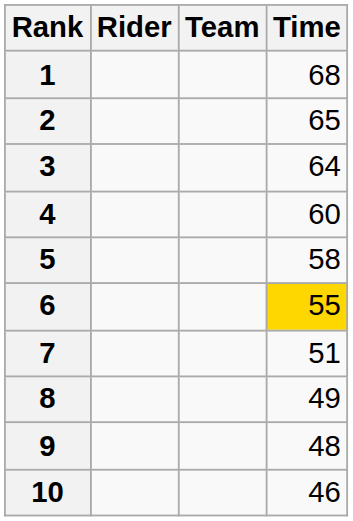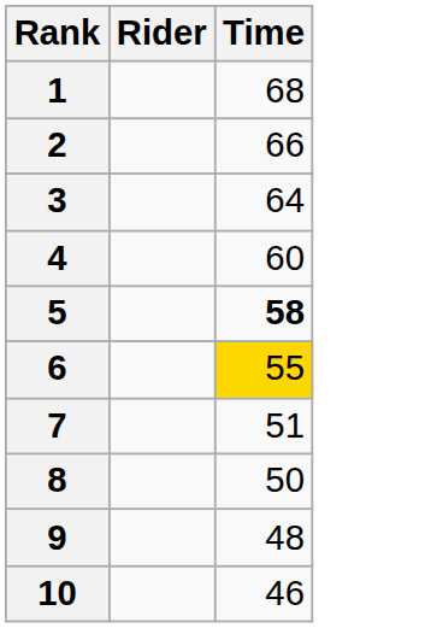- column: Team
2 | Time: 65 -> 66
5 | Time: normal -> bold
8 | Time: 49 -> 50
